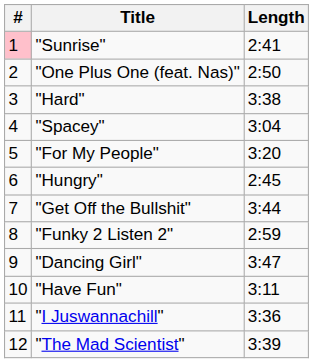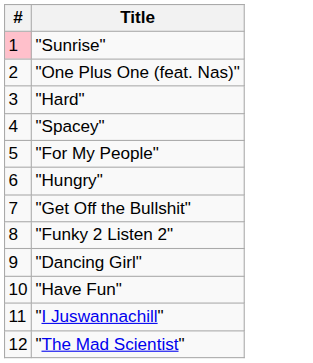- column: Length | 2:41 | 2:50 | 3:38 | 3:04 | 3:20 | 2:45 | 3:44 | 2:59 | 3:47 | 3:11 | 3:36 | 3:39
